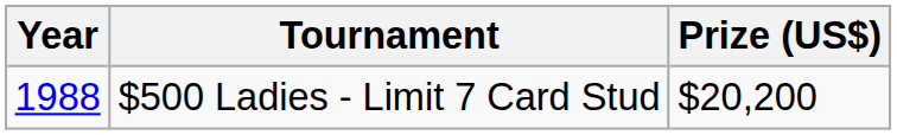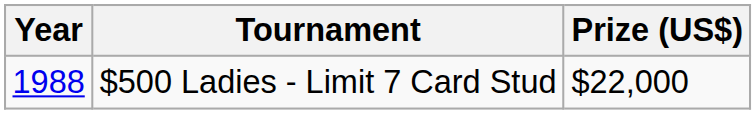$500 Ladies - Limit 7 Card Stud | Prize (US$): $20,200 -> $22,000
